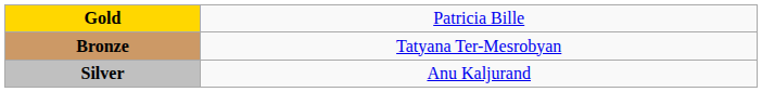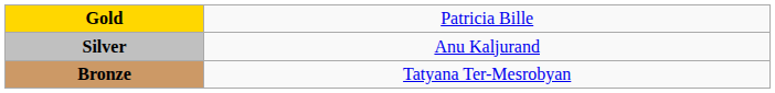rows swapped: Silver <-> Bronze
